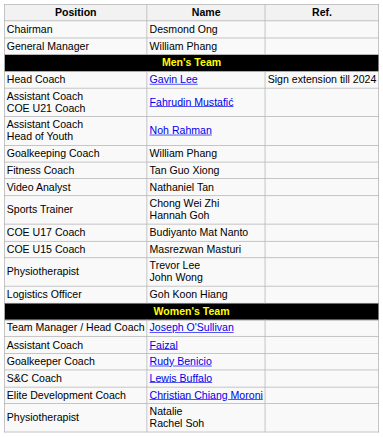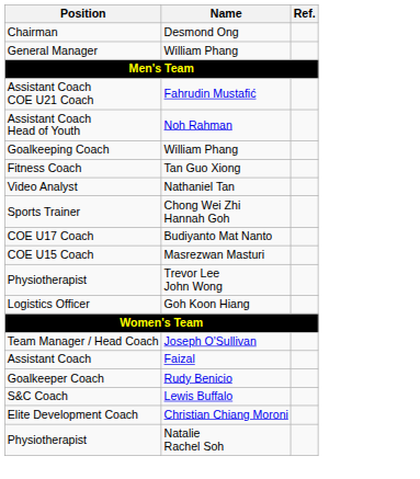- row: Head Coach | Gavin Lee | Sign extension till 2024
